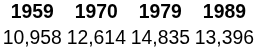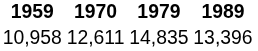10,958 | 1970: 12,614 -> 12,611
